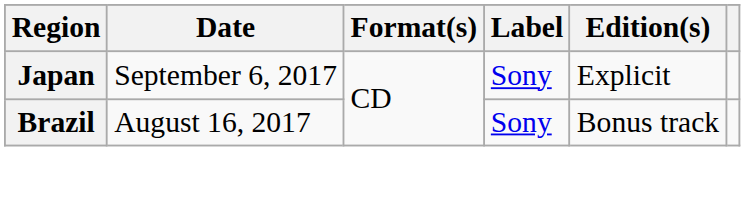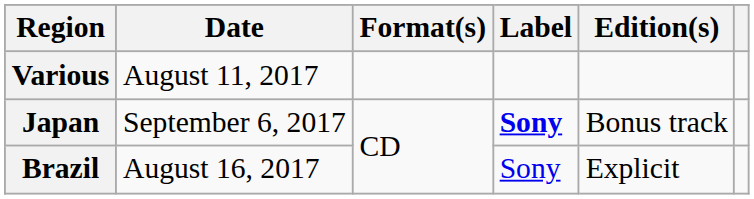+ row: Various | August 11, 2017
Japan | Label: normal -> bold
Japan | Edition(s): Explicit -> Bonus track
Brazil | Edition(s): Bonus track -> Explicit
